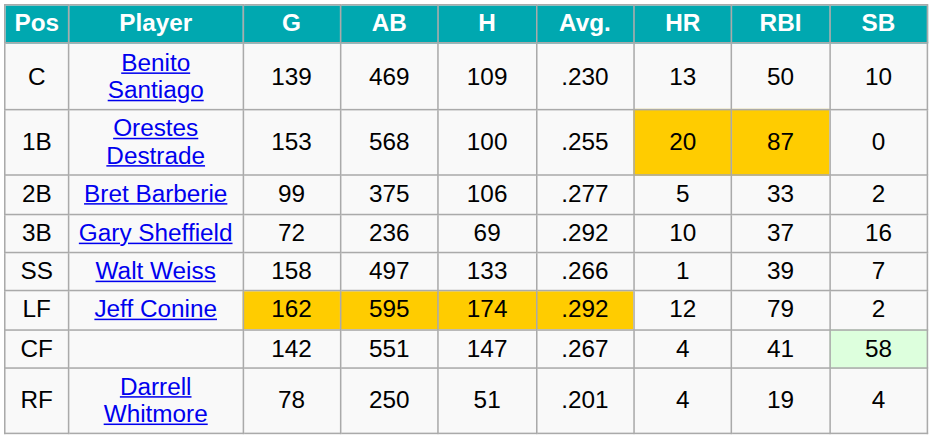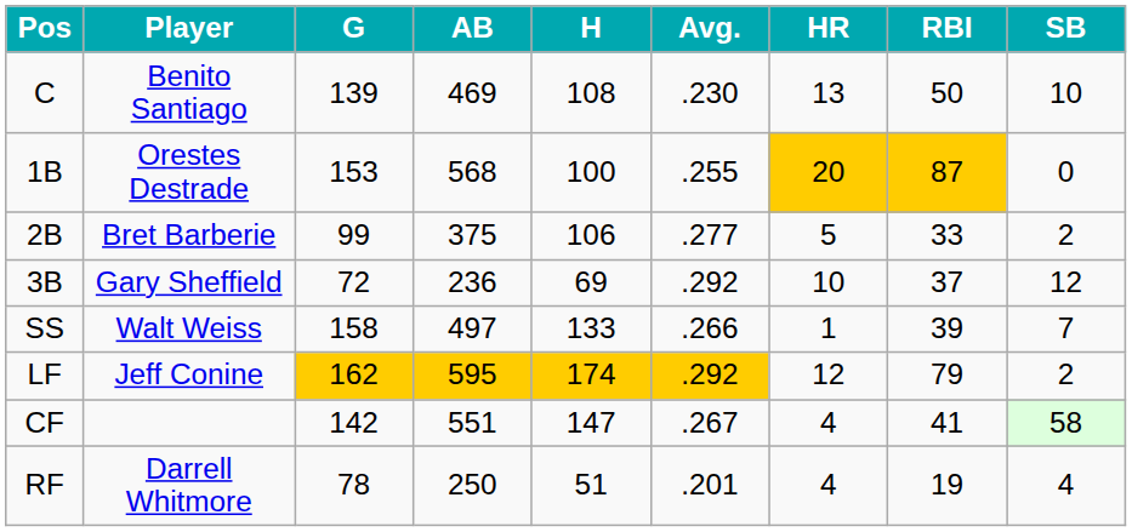C | H: 109 -> 108
3B | SB: 16 -> 12
